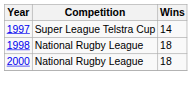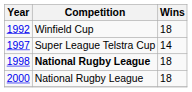+ row: 1992 | Winfield Cup | 18
1998 | Competition: normal -> bold
